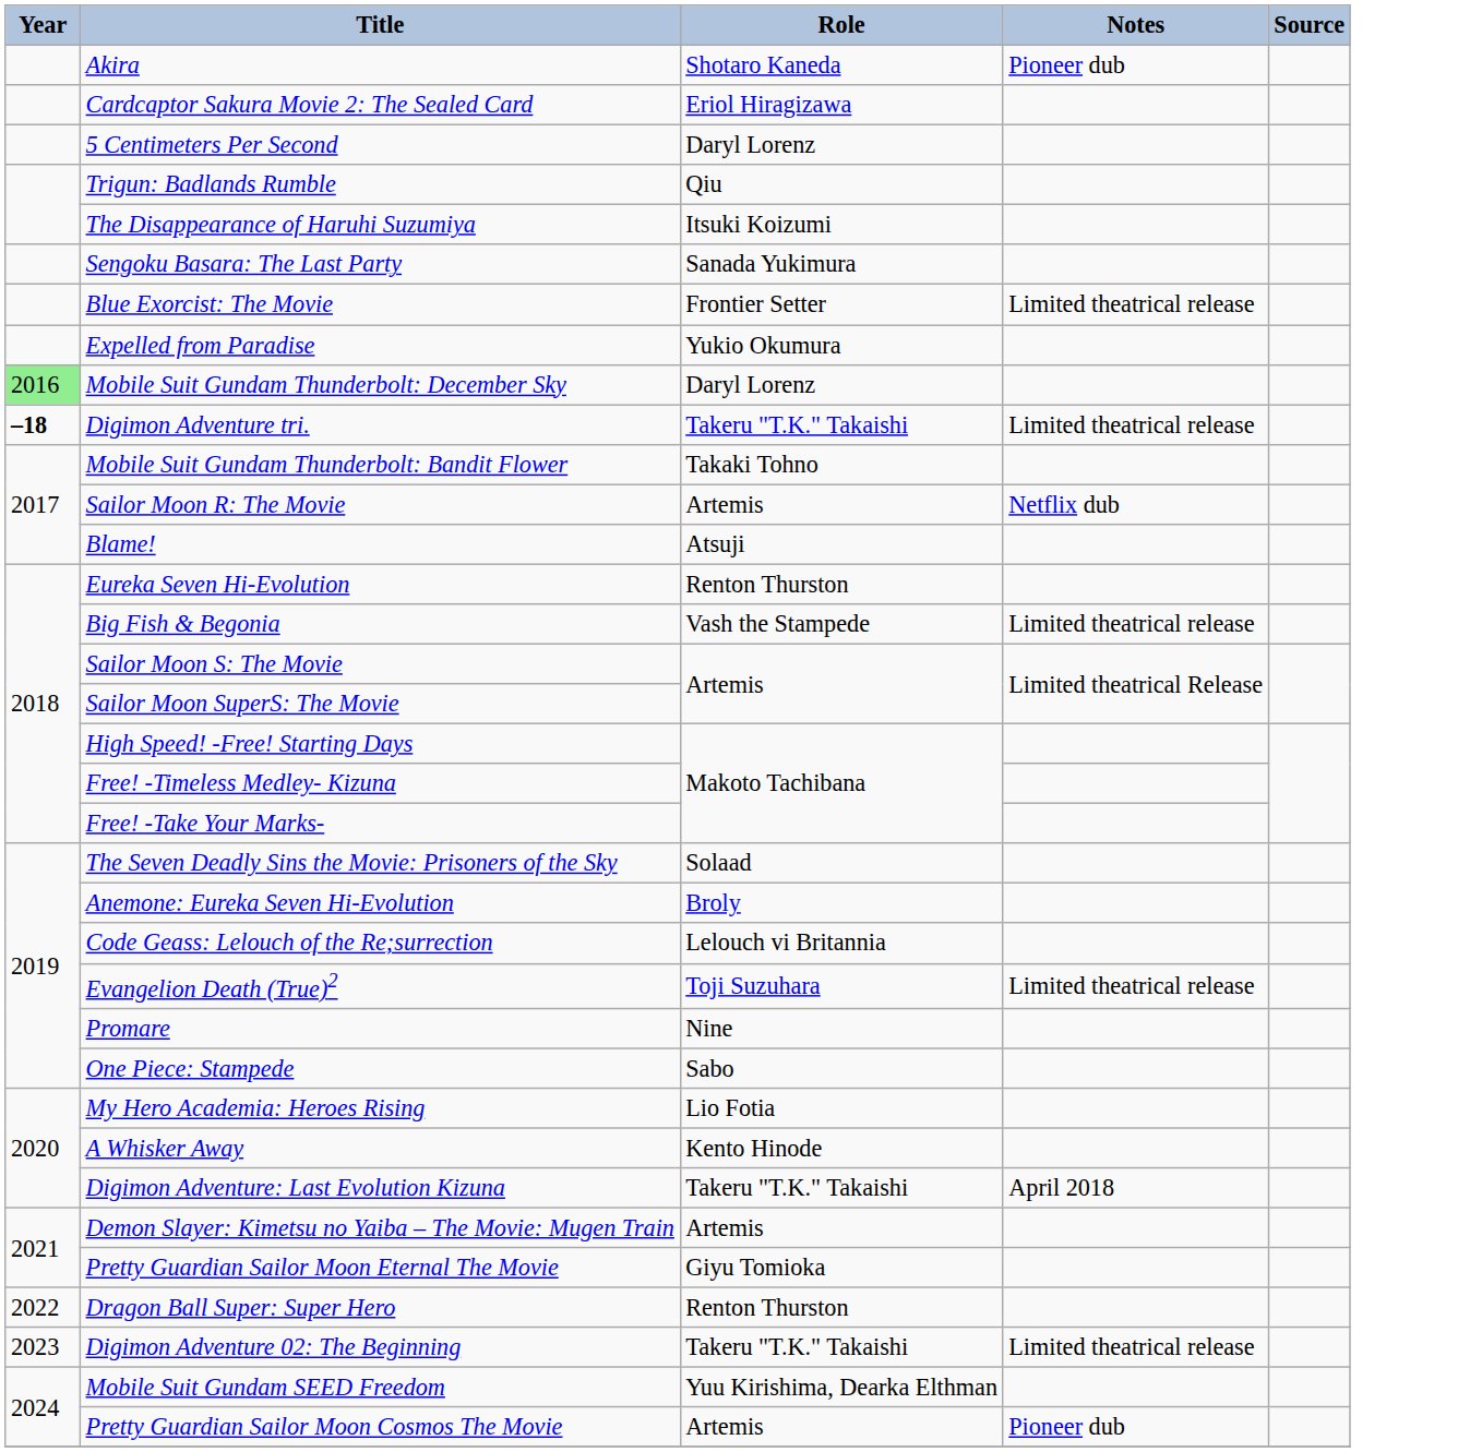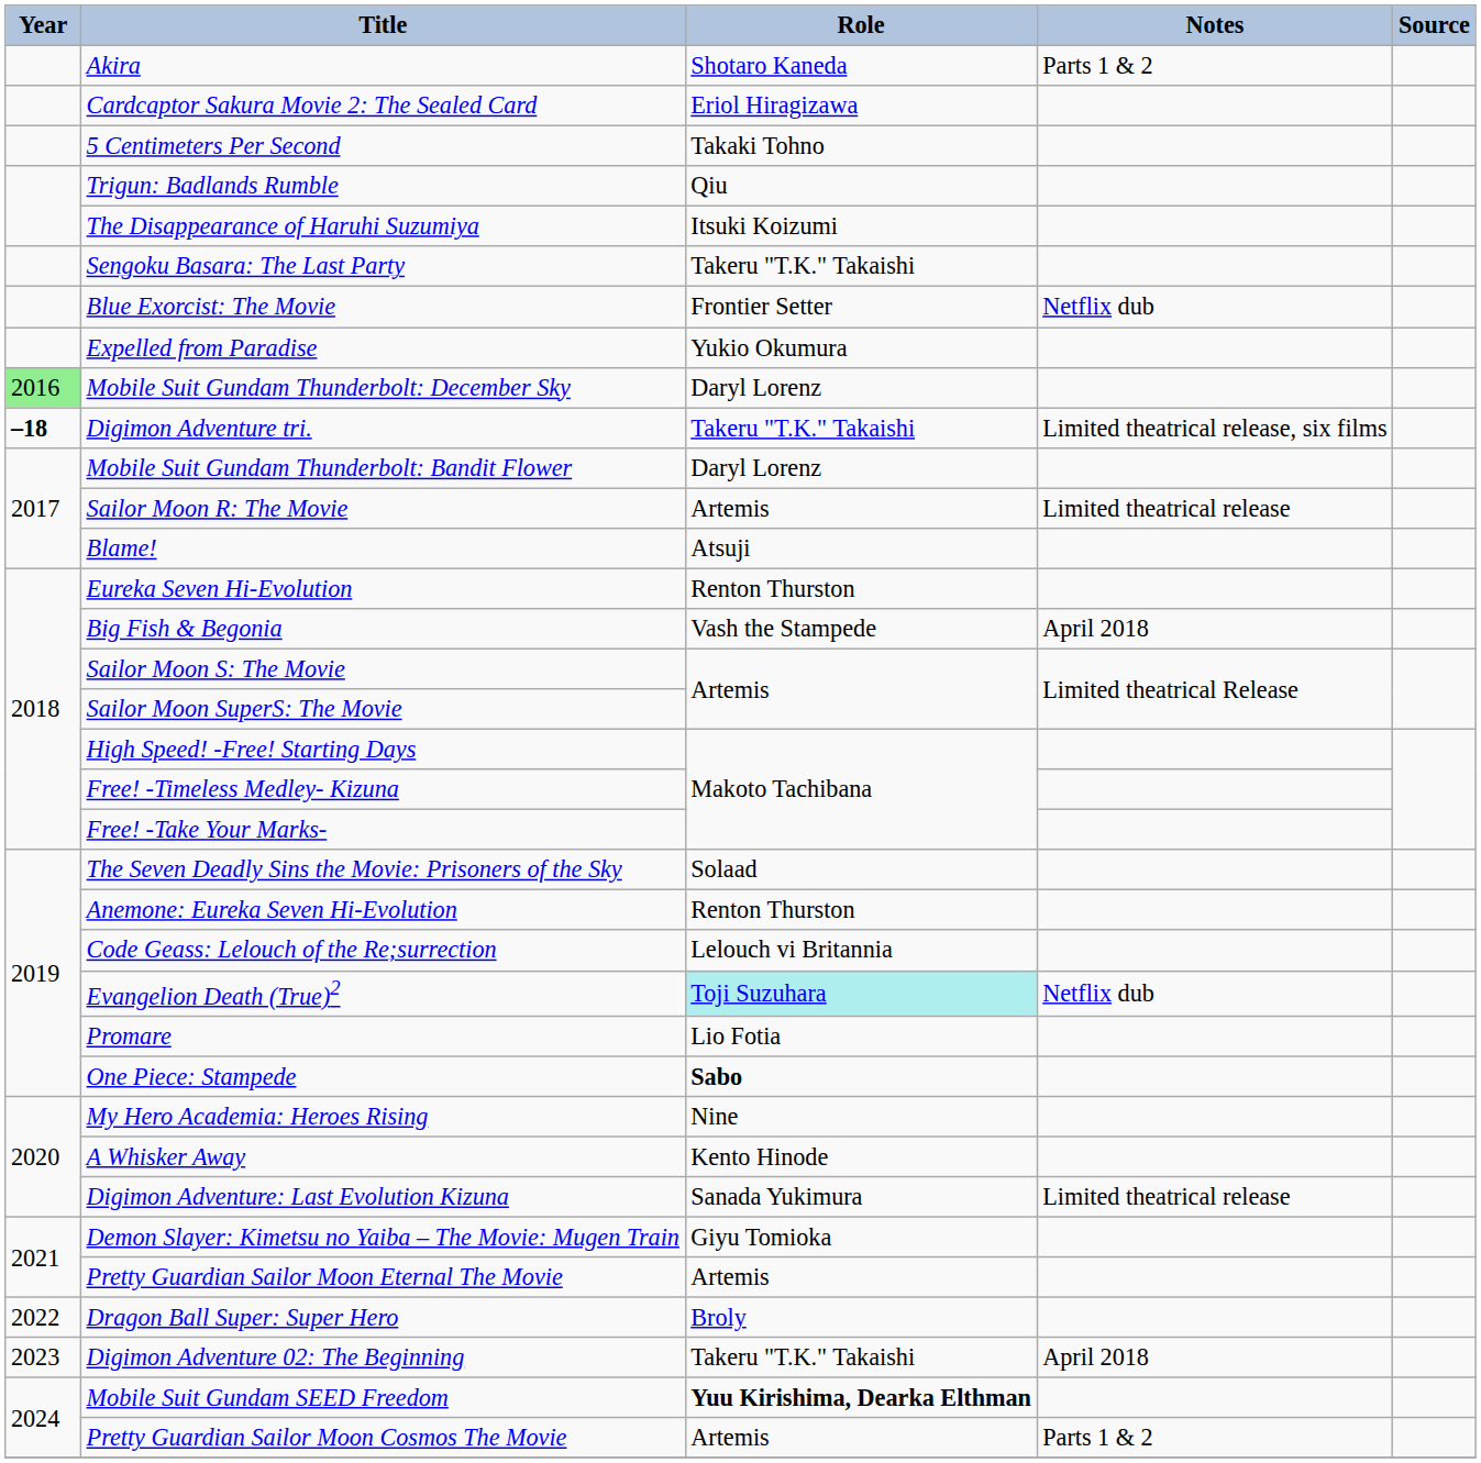Akira | Notes: Pioneer dub -> Parts 1 & 2
5 Centimeters Per Second | Role: Daryl Lorenz -> Takaki Tohno
Sengoku Basara: The Last Party | Role: Sanada Yukimura -> Takeru "T.K." Takaishi
Blue Exorcist: The Movie | Notes: Limited theatrical release -> Netflix dub
Digimon Adventure tri. | Notes: Limited theatrical release -> Limited theatrical release, six films
Mobile Suit Gundam Thunderbolt: Bandit Flower | Role: Takaki Tohno -> Daryl Lorenz
Sailor Moon R: The Movie | Notes: Netflix dub -> Limited theatrical release
Big Fish & Begonia | Notes: Limited theatrical release -> April 2018
Anemone: Eureka Seven Hi-Evolution | Role: Broly -> Renton Thurston
Evangelion Death (True)2 | Role: no background -> paleturquoise background
Evangelion Death (True)2 | Notes: Limited theatrical release -> Netflix dub
Promare | Role: Nine -> Lio Fotia
One Piece: Stampede | Role: normal -> bold
My Hero Academia: Heroes Rising | Role: Lio Fotia -> Nine
Digimon Adventure: Last Evolution Kizuna | Role: Takeru "T.K." Takaishi -> Sanada Yukimura
Digimon Adventure: Last Evolution Kizuna | Notes: April 2018 -> Limited theatrical release
Demon Slayer: Kimetsu no Yaiba – The Movie: Mugen Train | Role: Artemis -> Giyu Tomioka
Pretty Guardian Sailor Moon Eternal The Movie | Role: Giyu Tomioka -> Artemis
Dragon Ball Super: Super Hero | Role: Renton Thurston -> Broly
Digimon Adventure 02: The Beginning | Notes: Limited theatrical release -> April 2018
Mobile Suit Gundam SEED Freedom | Role: normal -> bold
Pretty Guardian Sailor Moon Cosmos The Movie | Notes: Pioneer dub -> Parts 1 & 2
